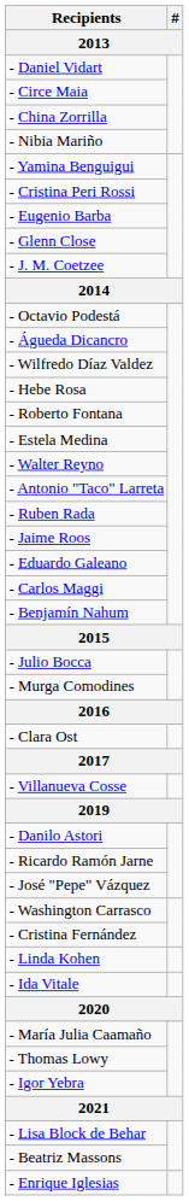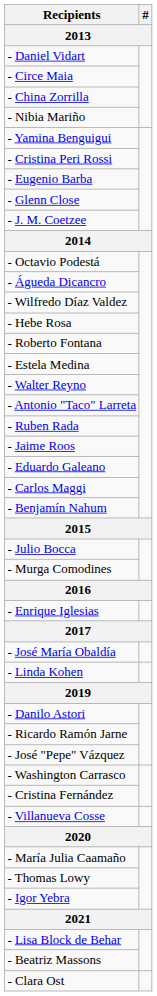rows swapped: - Enrique Iglesias <-> - Clara Ost
+ row: - José María Obaldía
rows swapped: - Villanueva Cosse <-> - Linda Kohen
- row: - Ida Vitale
